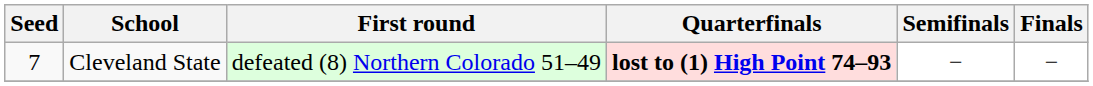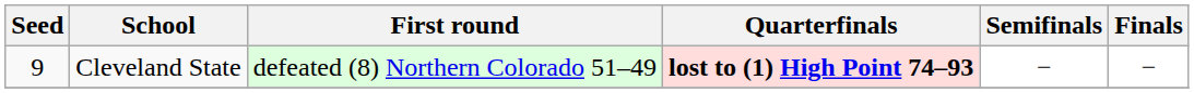Cleveland State | Seed: 7 -> 9
